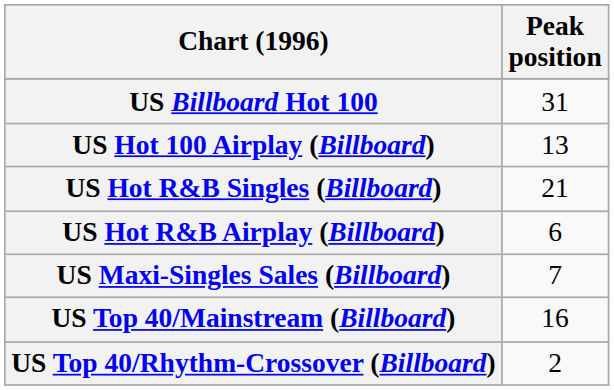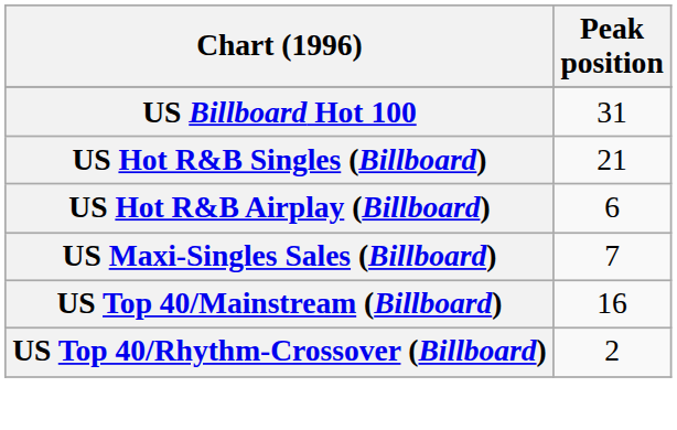- row: US Hot 100 Airplay (Billboard) | 13
